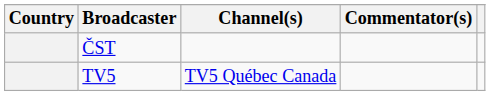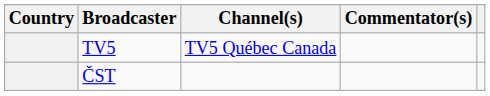rows swapped: TV5 <-> ČST
